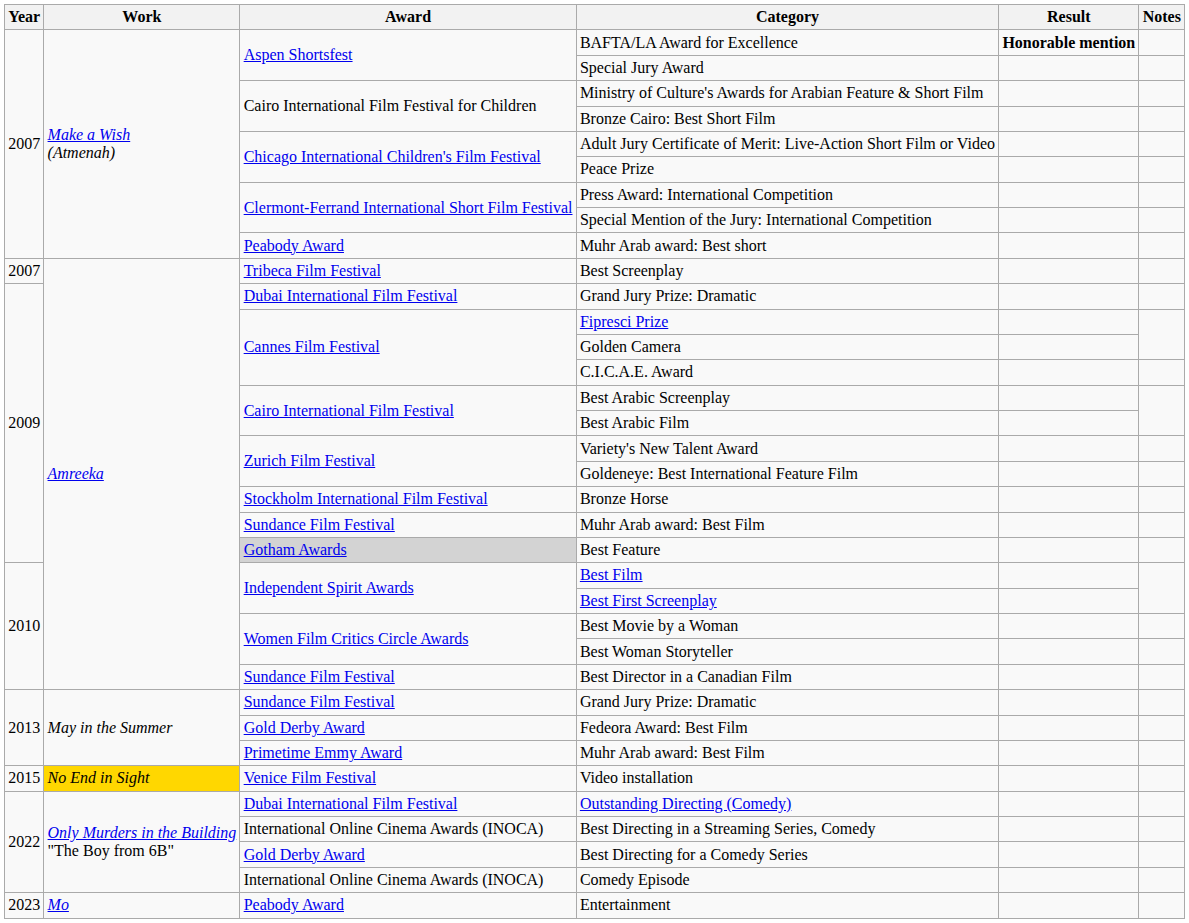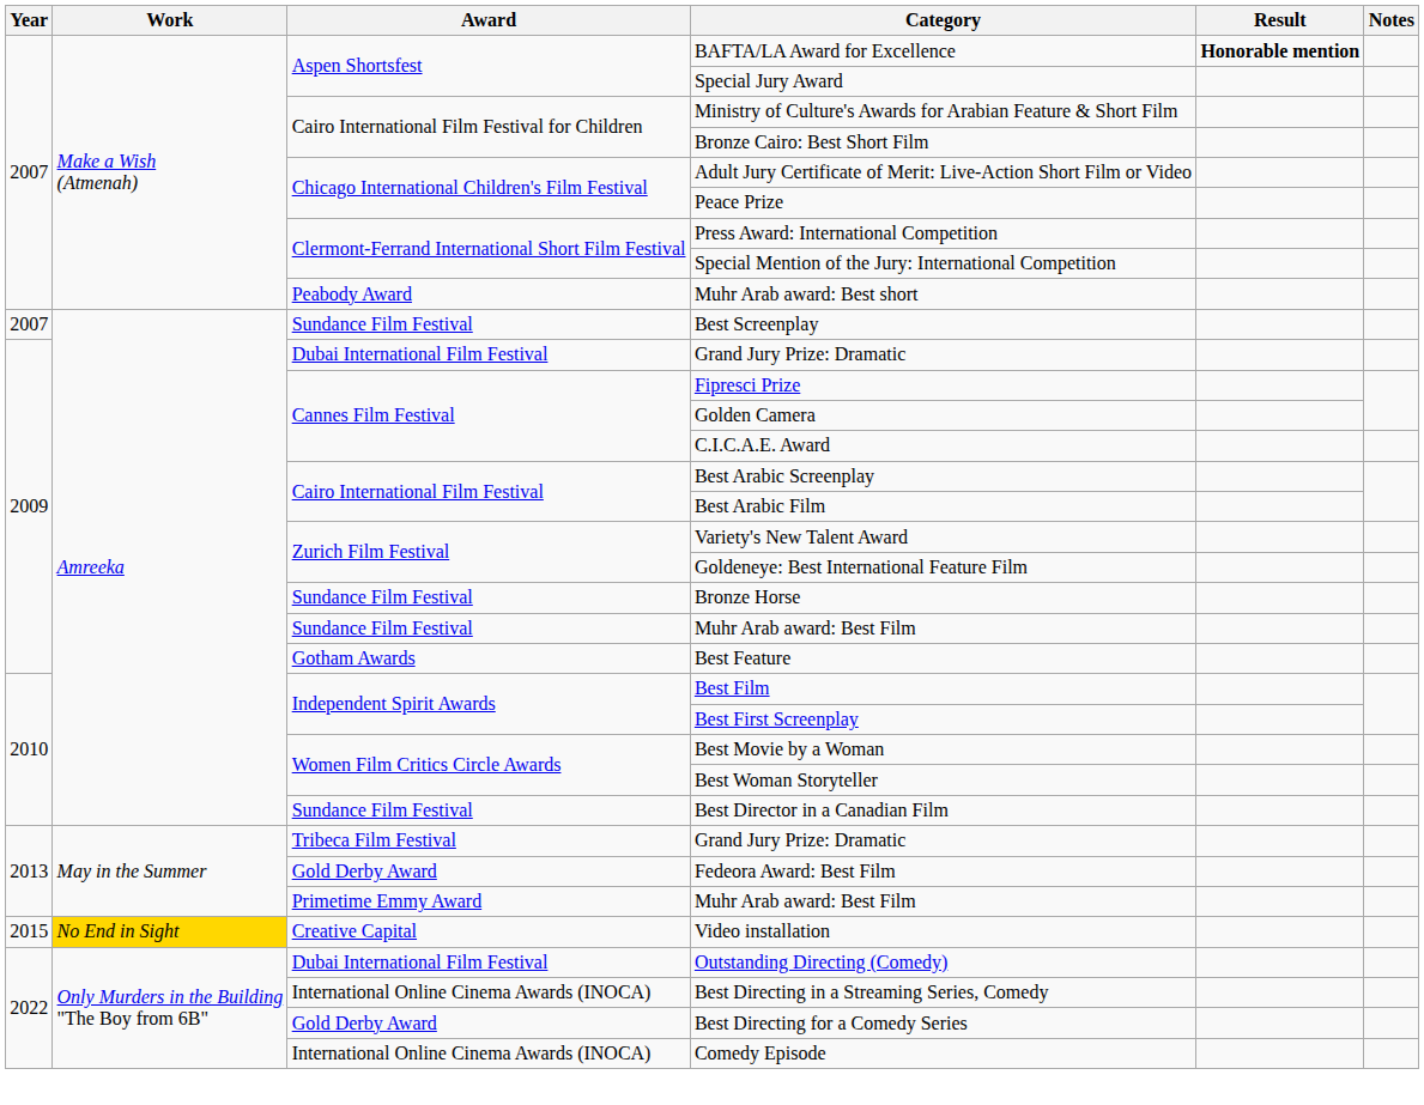Best Screenplay | Award: Tribeca Film Festival -> Sundance Film Festival
Bronze Horse | Award: Stockholm International Film Festival -> Sundance Film Festival
Best Feature | Award: lightgrey background -> no background
2013 / Grand Jury Prize: Dramatic | Award: Sundance Film Festival -> Tribeca Film Festival
Video installation | Award: Venice Film Festival -> Creative Capital
- row: 2023 | Mo | Peabody Award | Entertainment
